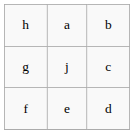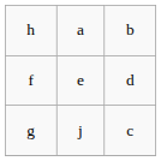rows swapped: g <-> f
